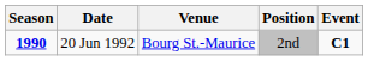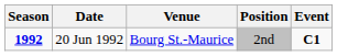20 Jun 1992 | Season: 1990 -> 1992
